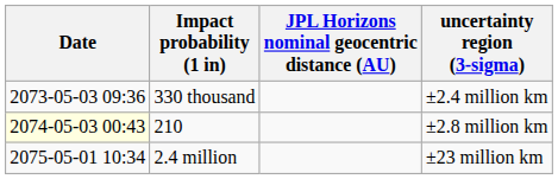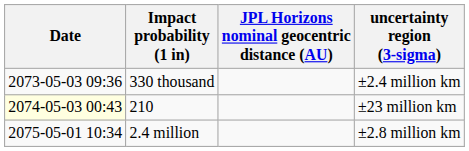210 | uncertainty region (3-sigma): ±2.8 million km -> ±23 million km
2.4 million | uncertainty region (3-sigma): ±23 million km -> ±2.8 million km
